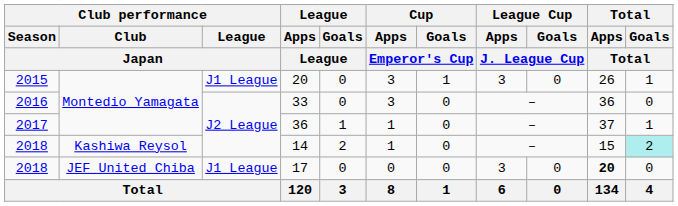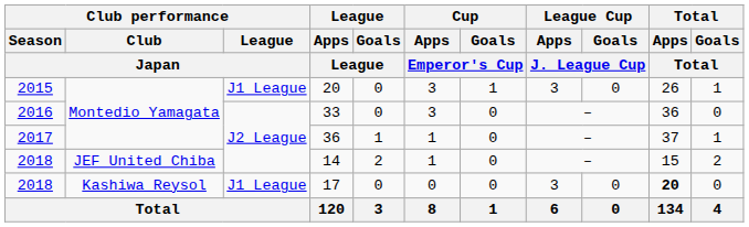14 | Club performance / Club / Japan: Kashiwa Reysol -> JEF United Chiba
14 | Total / Goals / Total: paleturquoise background -> no background
17 | Club performance / Club / Japan: JEF United Chiba -> Kashiwa Reysol
